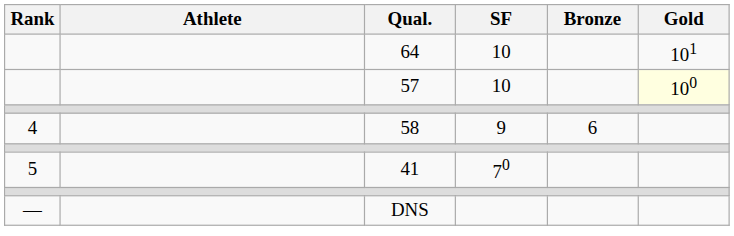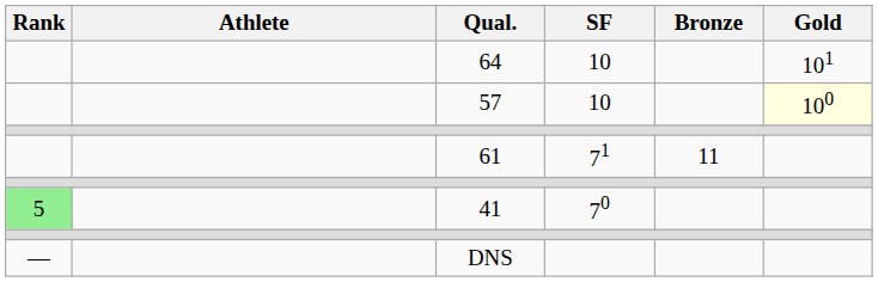+ row: 61 | 71 | 11
- row: 4 | 58 | 9 | 6
41 | Rank: no background -> lightgreen background
